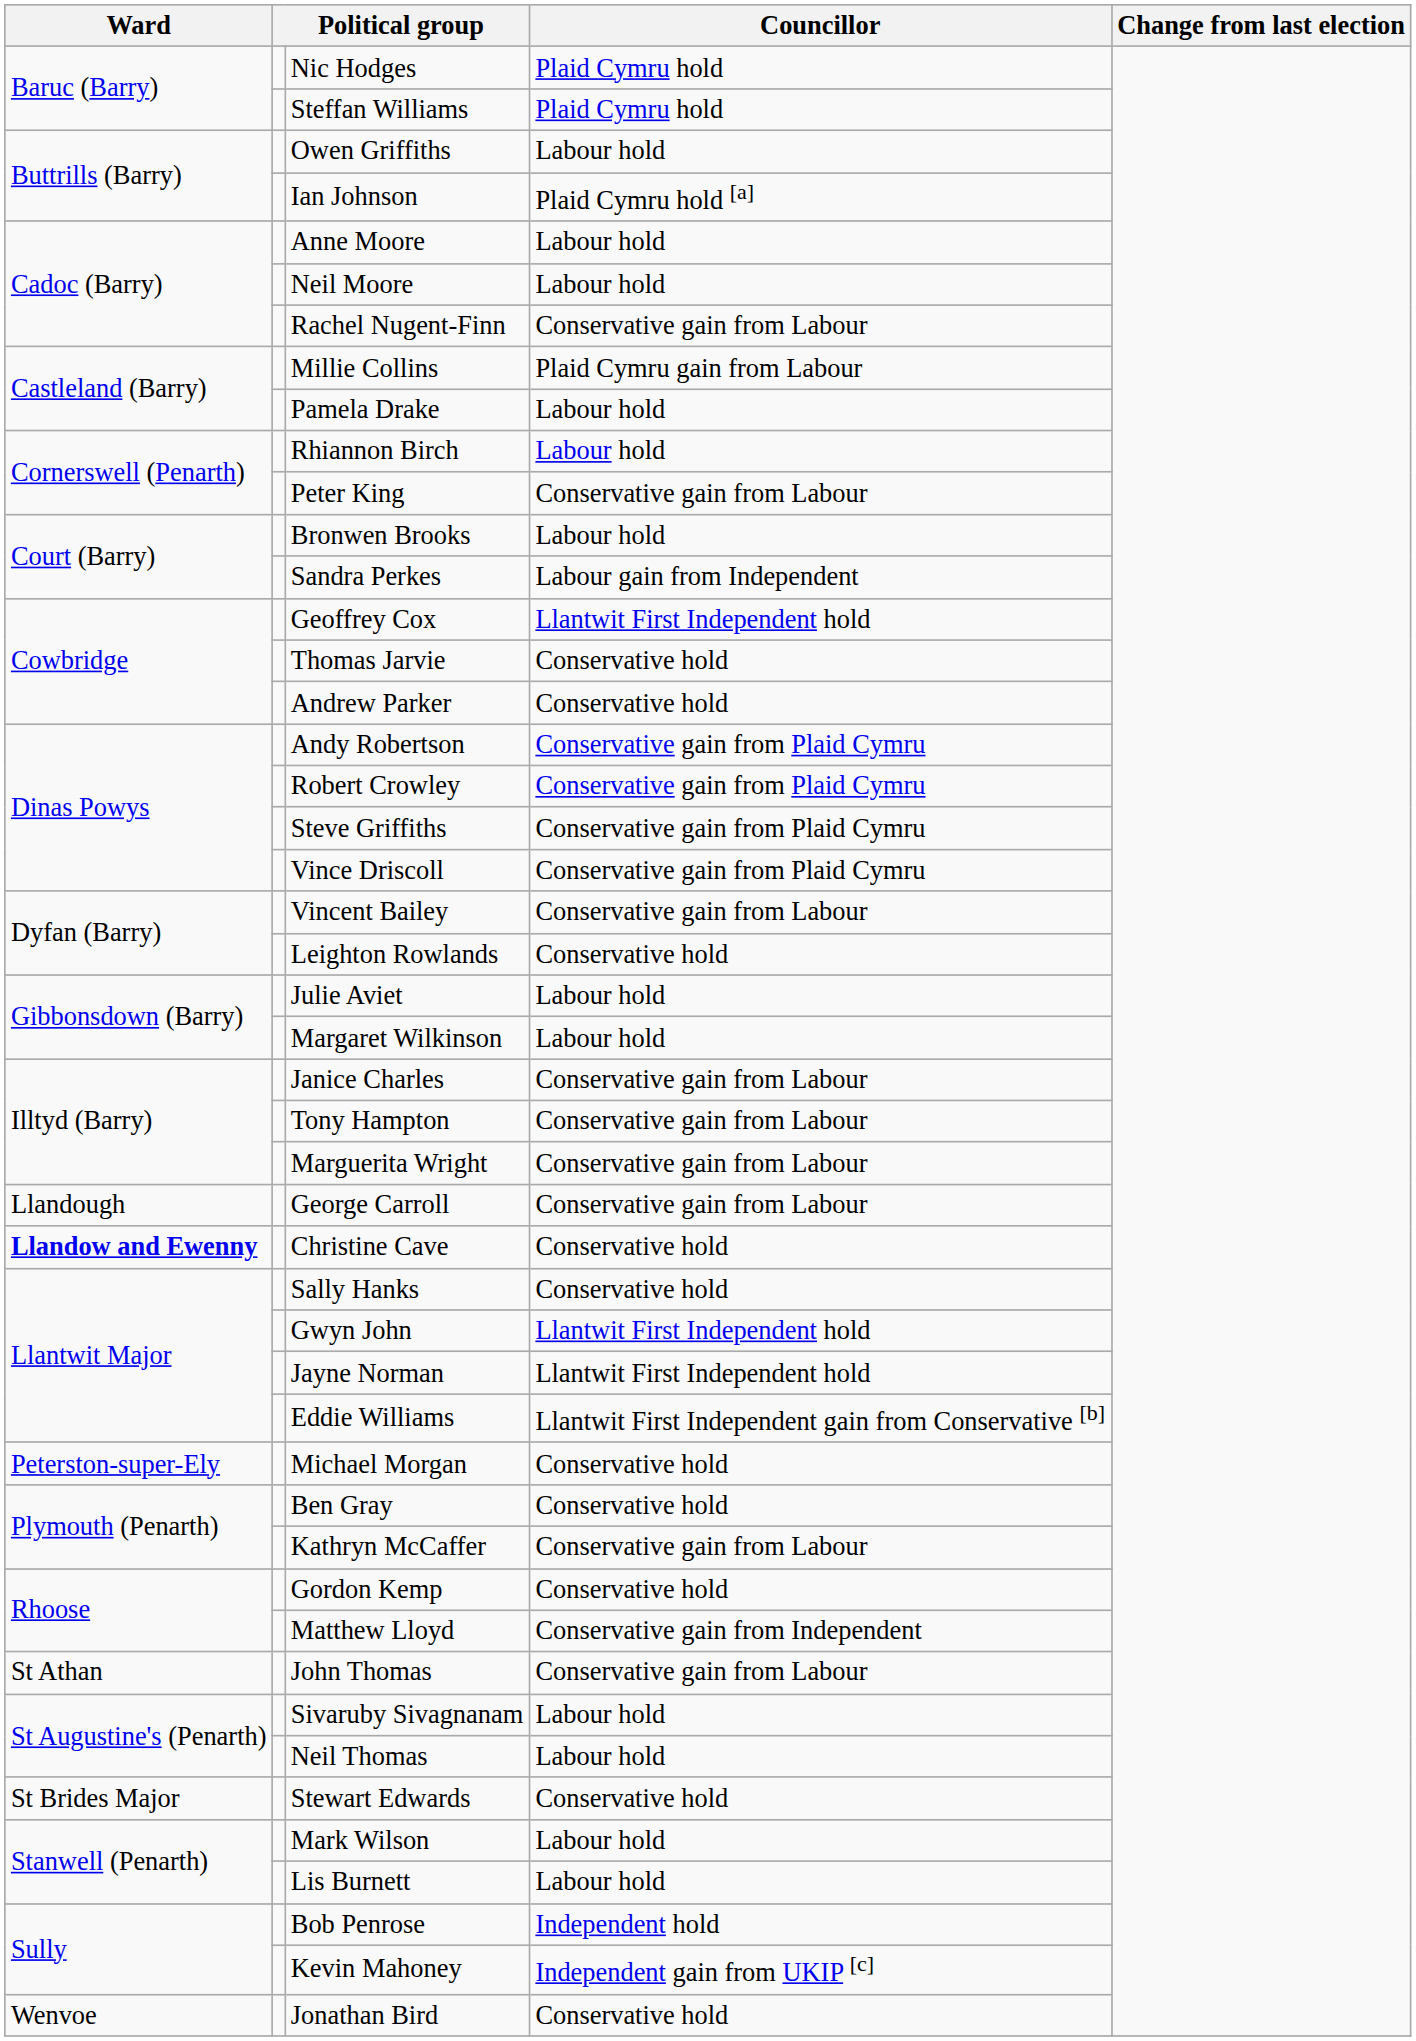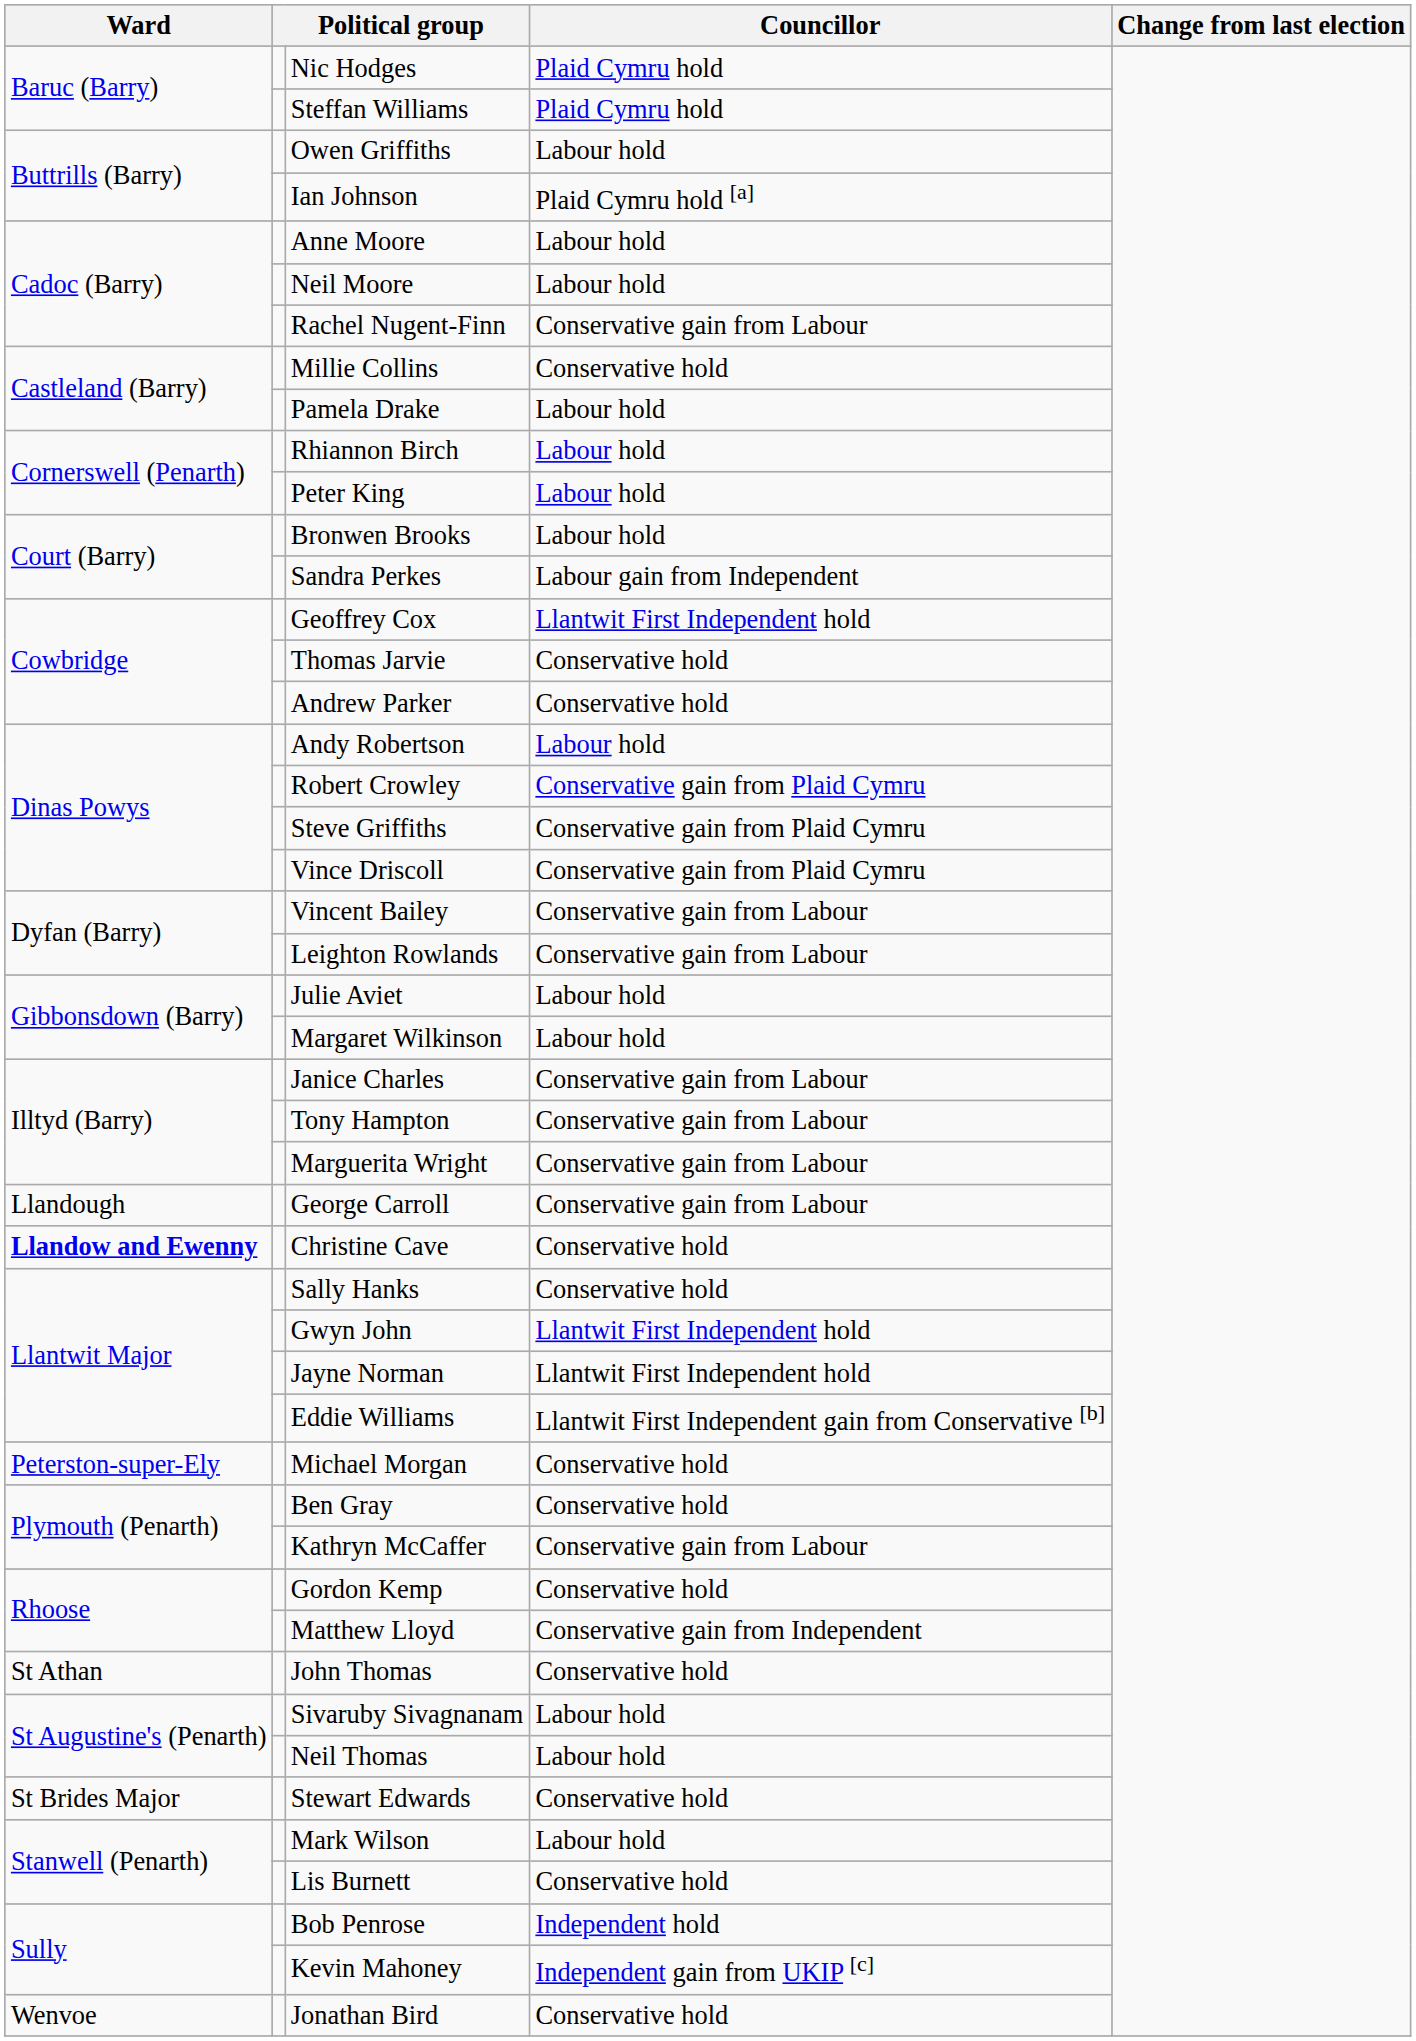Millie Collins | Councillor: Plaid Cymru gain from Labour -> Conservative hold
Peter King | Councillor: Conservative gain from Labour -> Labour hold
Andy Robertson | Councillor: Conservative gain from Plaid Cymru -> Labour hold
Leighton Rowlands | Councillor: Conservative hold -> Conservative gain from Labour
John Thomas | Councillor: Conservative gain from Labour -> Conservative hold
Lis Burnett | Councillor: Labour hold -> Conservative hold
